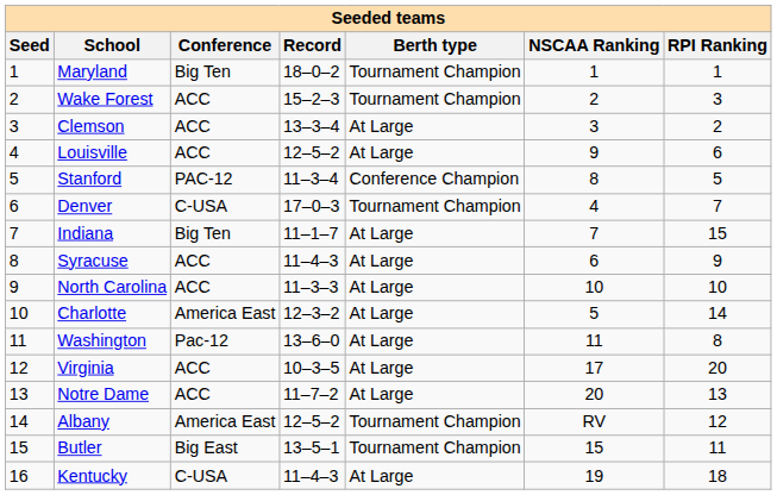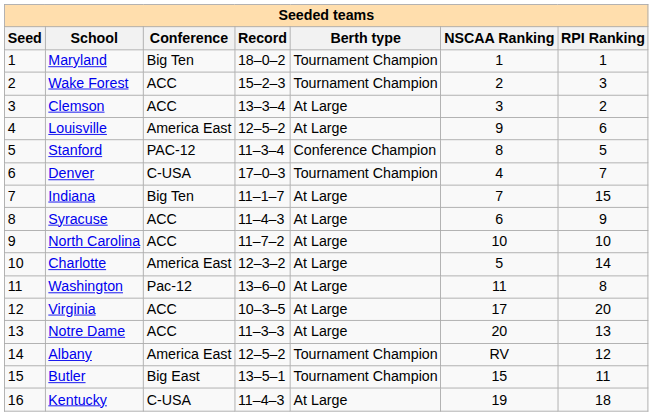Louisville | Conference: ACC -> America East
North Carolina | Record: 11–3–3 -> 11–7–2
Notre Dame | Record: 11–7–2 -> 11–3–3
